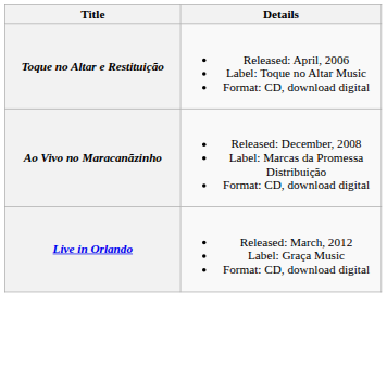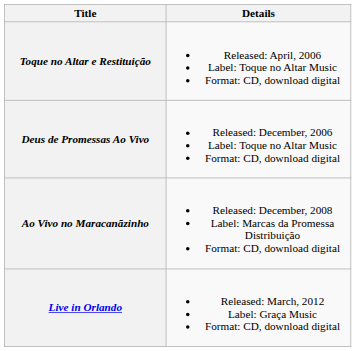+ row: Deus de Promessas Ao Vivo | Released: December, 2006 Label: Toque no Altar Music Format: CD, download digital
